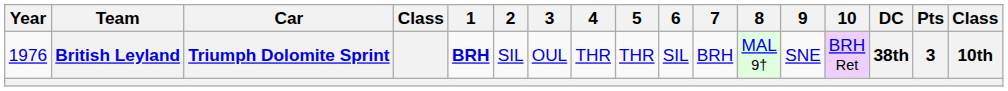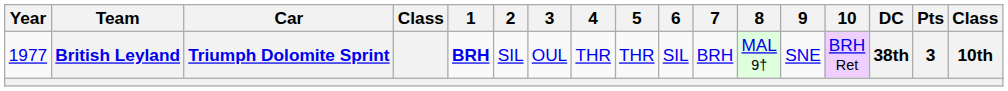British Leyland | Year: 1976 -> 1977
